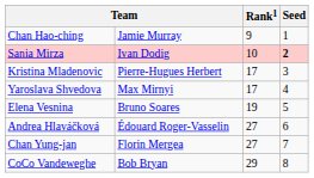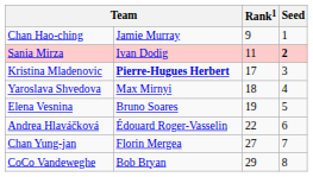Sania Mirza | Rank1: 10 -> 11
Kristina Mladenovic | column 2: normal -> bold
Yaroslava Shvedova | Rank1: 17 -> 18
Andrea Hlaváčková | Rank1: 27 -> 22
